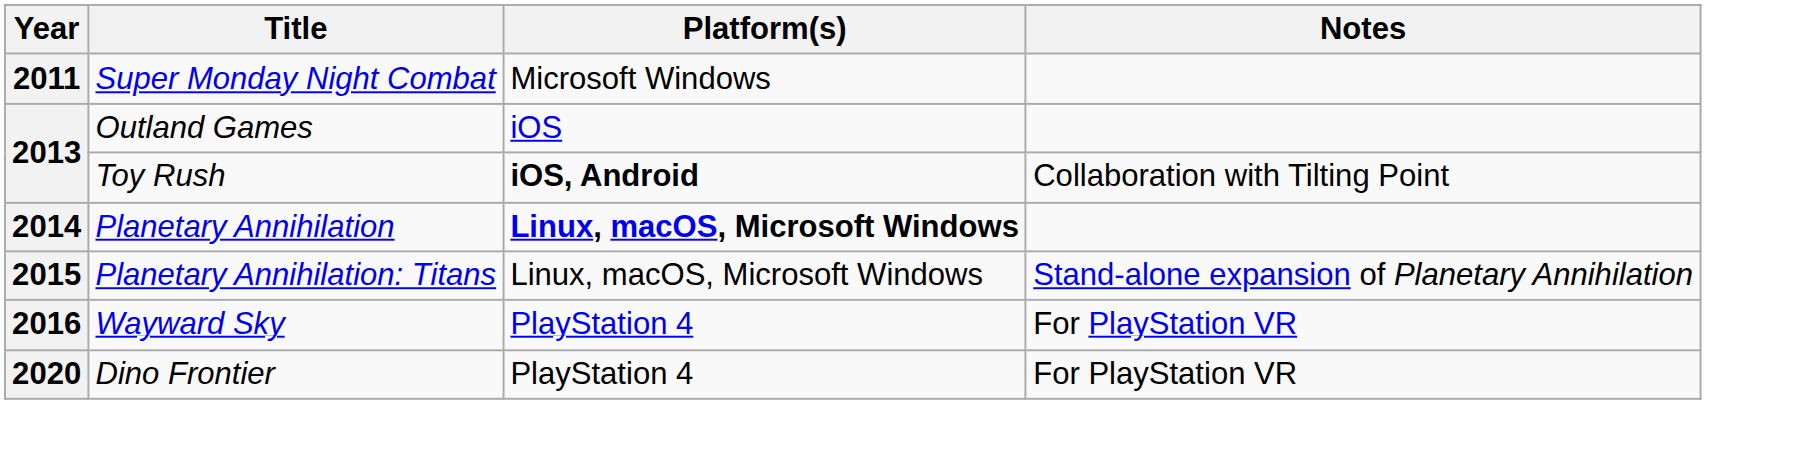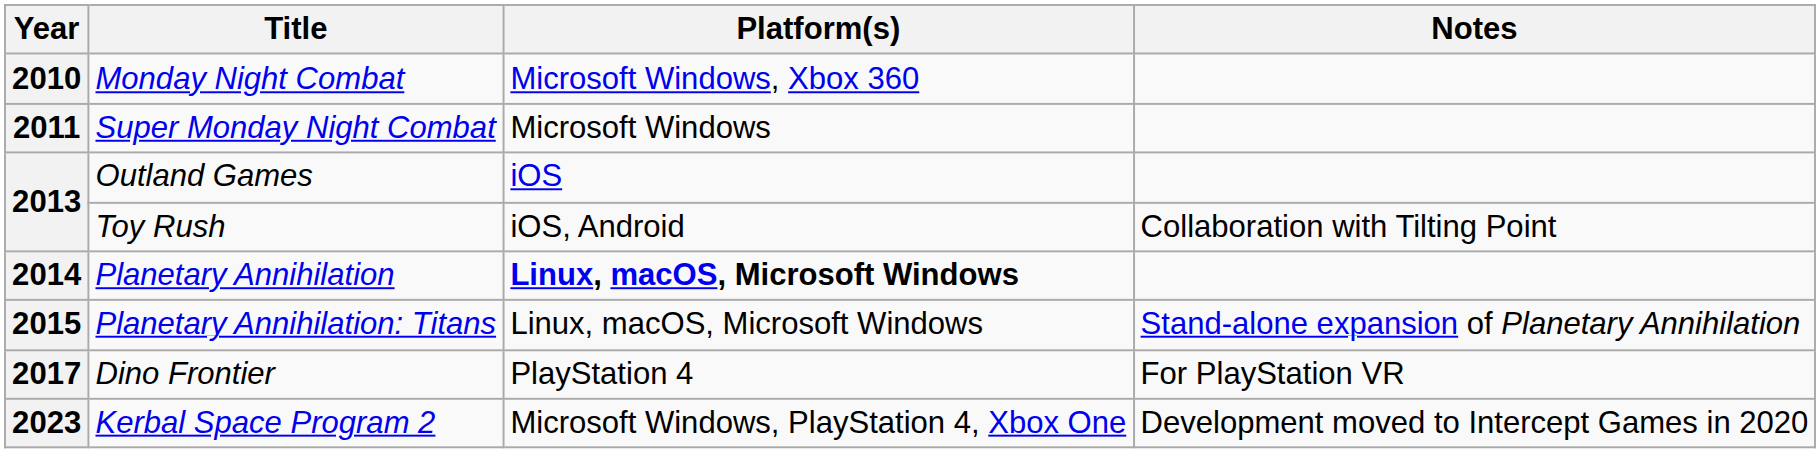+ row: 2010 | Monday Night Combat | Microsoft Windows, Xbox 360
Toy Rush | Platform(s): bold -> normal
- row: 2016 | Wayward Sky | PlayStation 4 | For PlayStation VR
Dino Frontier | Year: 2020 -> 2017
+ row: 2023 | Kerbal Space Program 2 | Microsoft Windows, PlayStation 4, Xbox One | Development moved to Intercept Games in 2020
